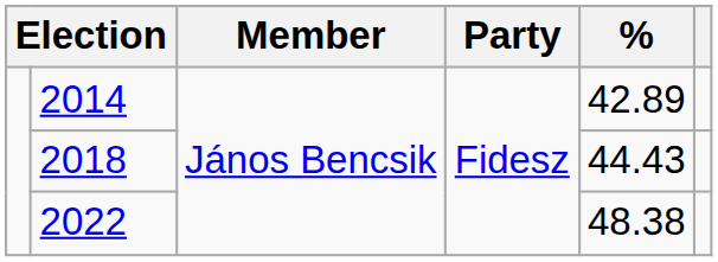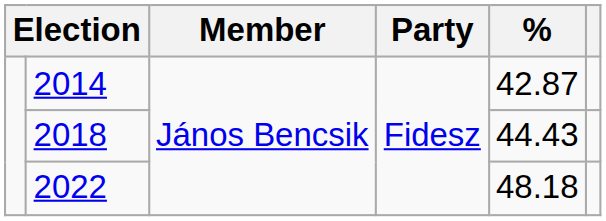2014 | %: 42.89 -> 42.87
2022 | %: 48.38 -> 48.18
